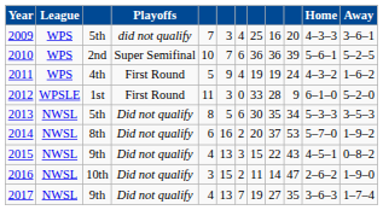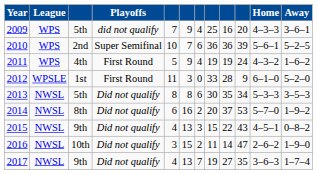2009 | column 6: 3 -> 9
2013 | column 6: 5 -> 8
